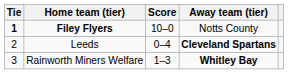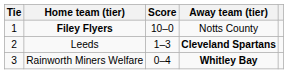Filey Flyers | Tie: bold -> normal
Leeds | Score: 0–4 -> 1–3
Rainworth Miners Welfare | Score: 1–3 -> 0–4
